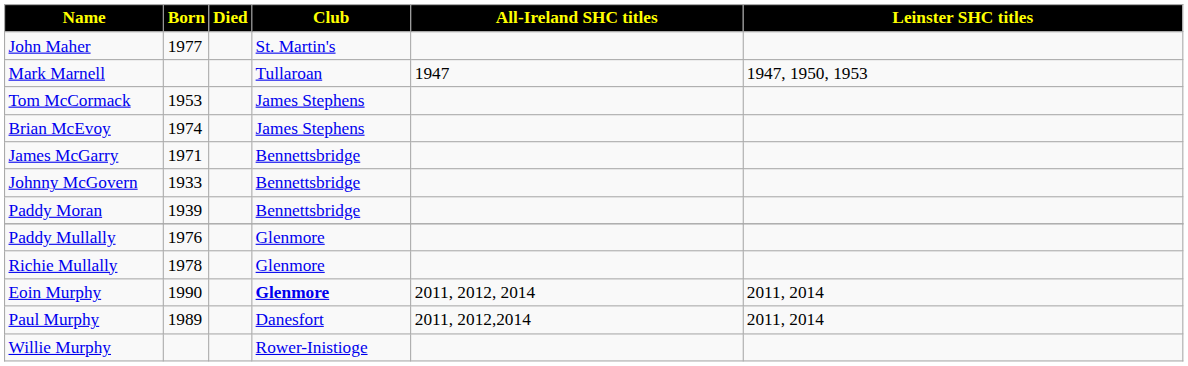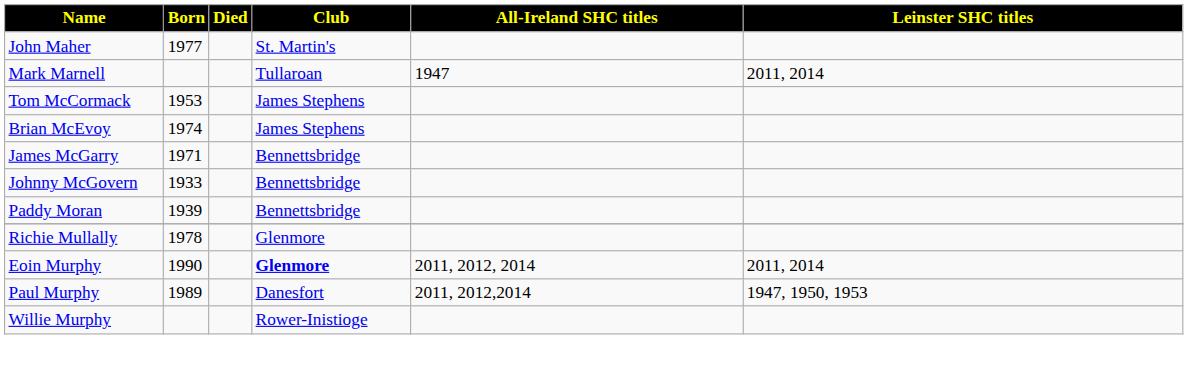Mark Marnell | Leinster SHC titles: 1947, 1950, 1953 -> 2011, 2014
- row: Paddy Mullally | 1976 | Glenmore
Paul Murphy | Leinster SHC titles: 2011, 2014 -> 1947, 1950, 1953
